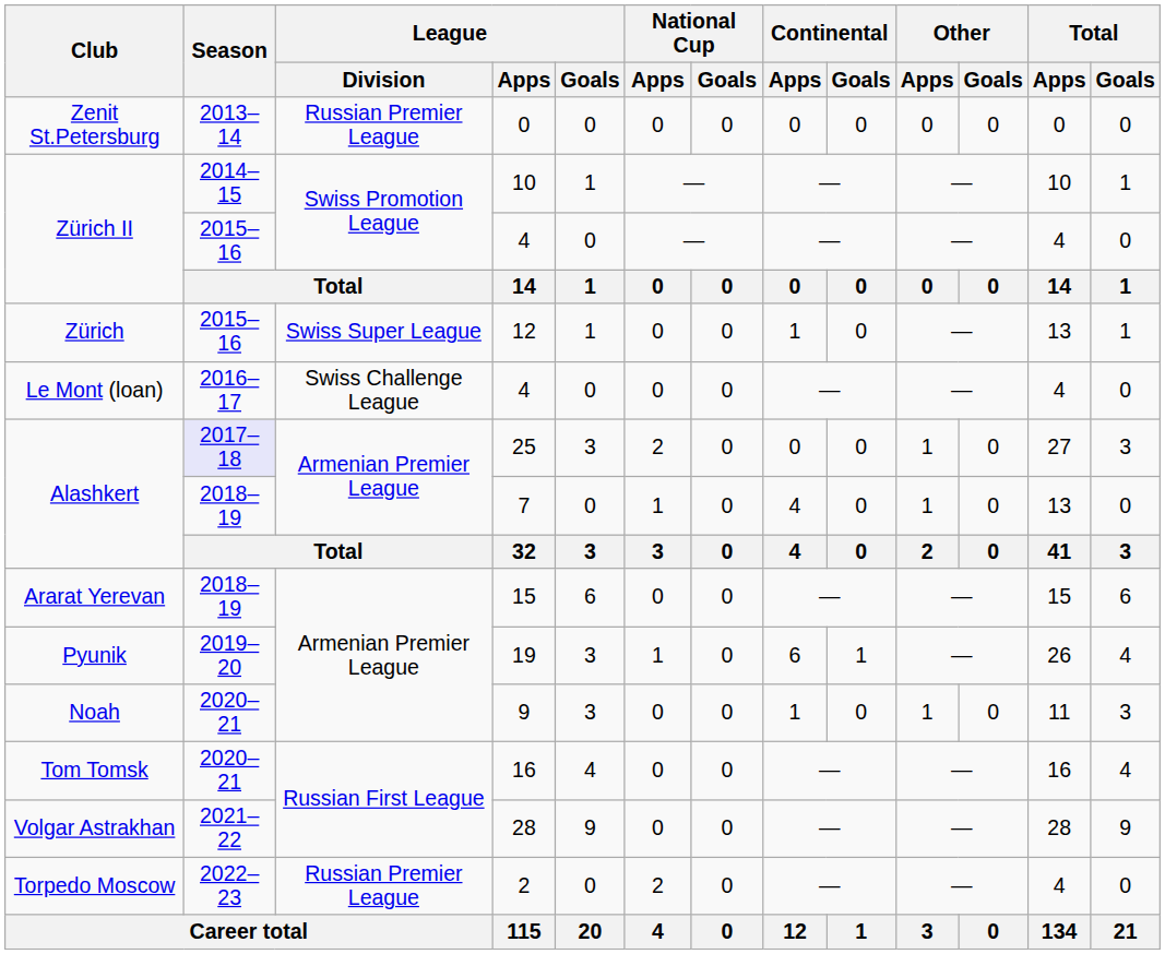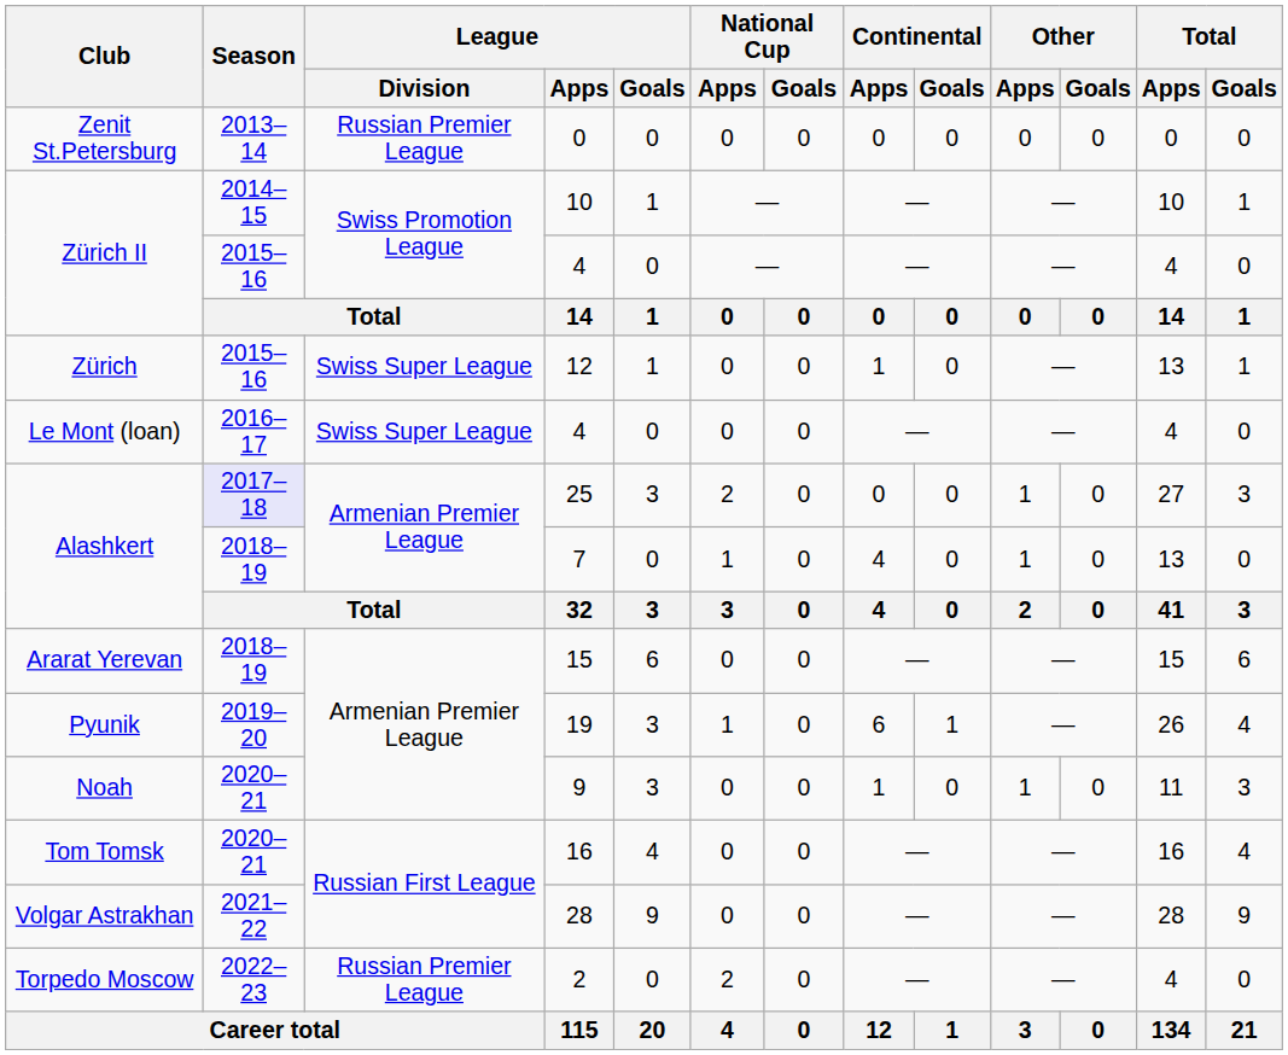Le Mont (loan) / 4 | League / Division: Swiss Challenge League -> Swiss Super League
